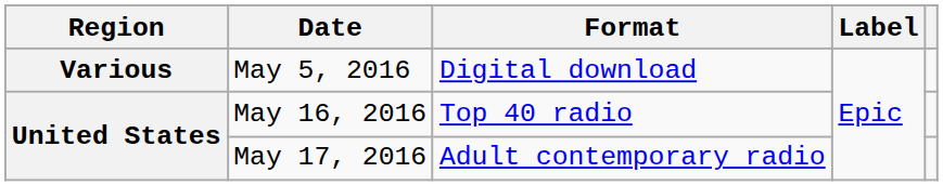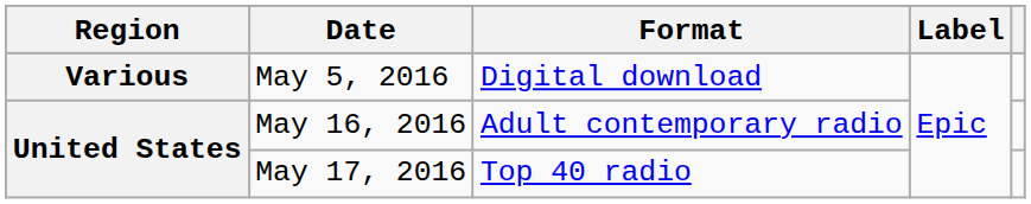May 16, 2016 | Format: Top 40 radio -> Adult contemporary radio
May 17, 2016 | Format: Adult contemporary radio -> Top 40 radio
